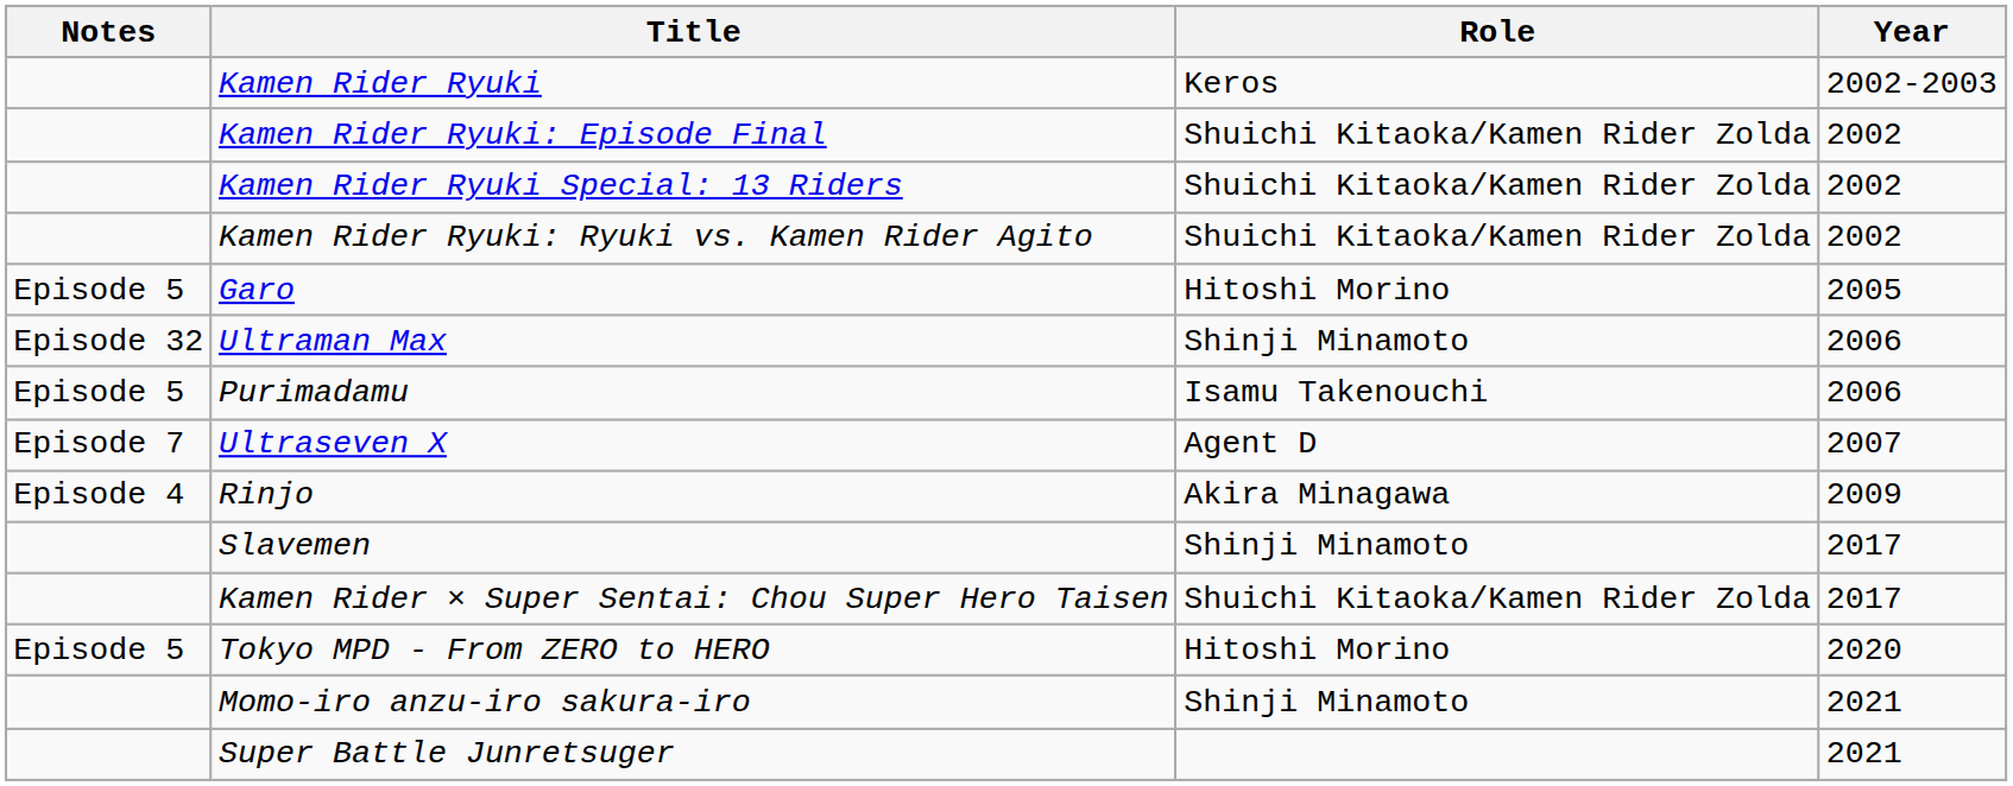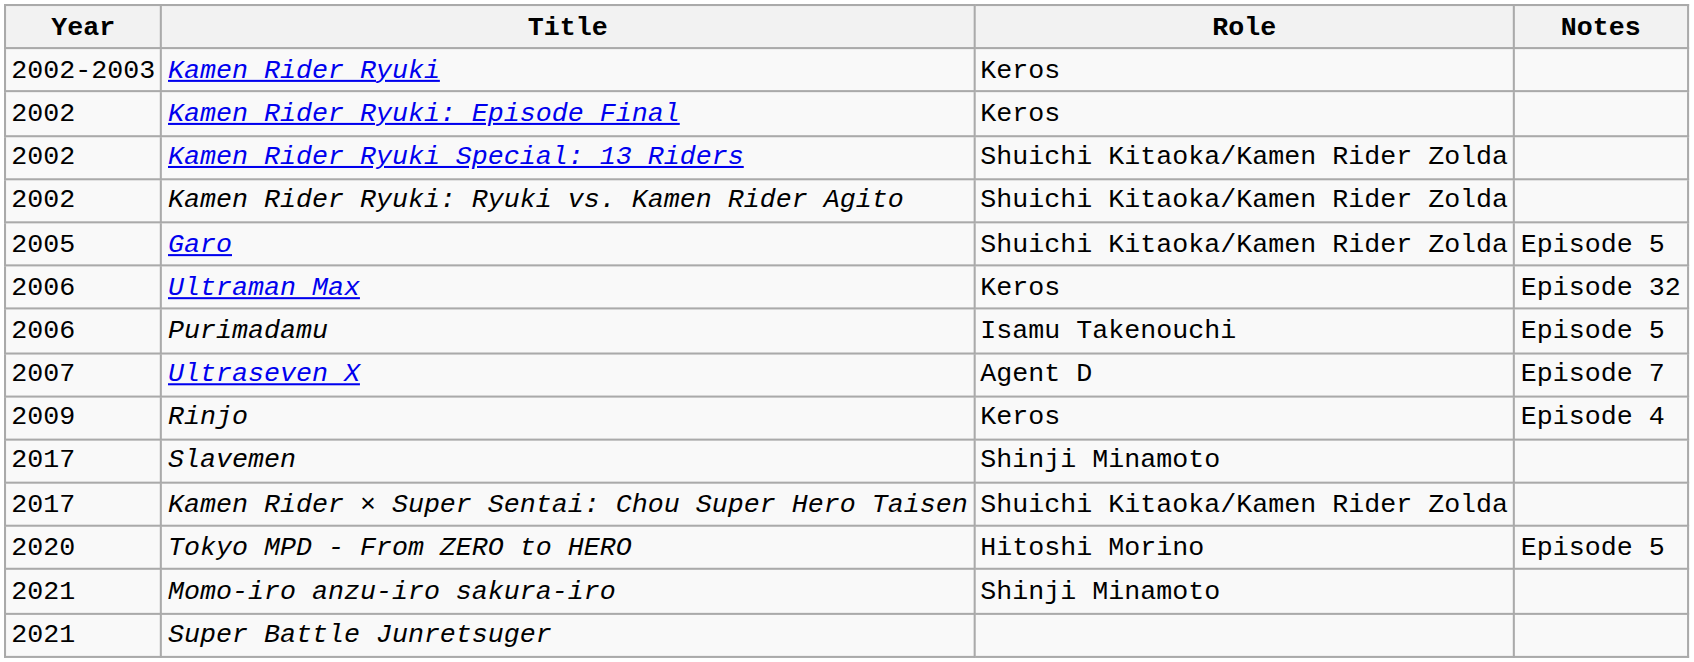columns swapped: Year <-> Notes
Kamen Rider Ryuki: Episode Final | Role: Shuichi Kitaoka/Kamen Rider Zolda -> Keros
Garo | Role: Hitoshi Morino -> Shuichi Kitaoka/Kamen Rider Zolda
Ultraman Max | Role: Shinji Minamoto -> Keros
Rinjo | Role: Akira Minagawa -> Keros
